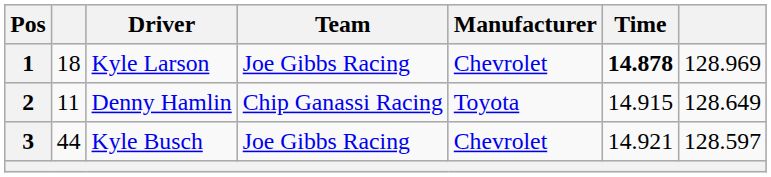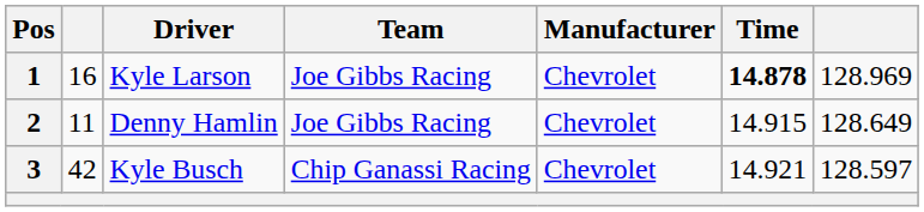1 | column 2: 18 -> 16
2 | Team: Chip Ganassi Racing -> Joe Gibbs Racing
2 | Manufacturer: Toyota -> Chevrolet
3 | column 2: 44 -> 42
3 | Team: Joe Gibbs Racing -> Chip Ganassi Racing
